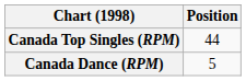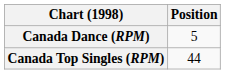rows swapped: Canada Top Singles (RPM) <-> Canada Dance (RPM)
